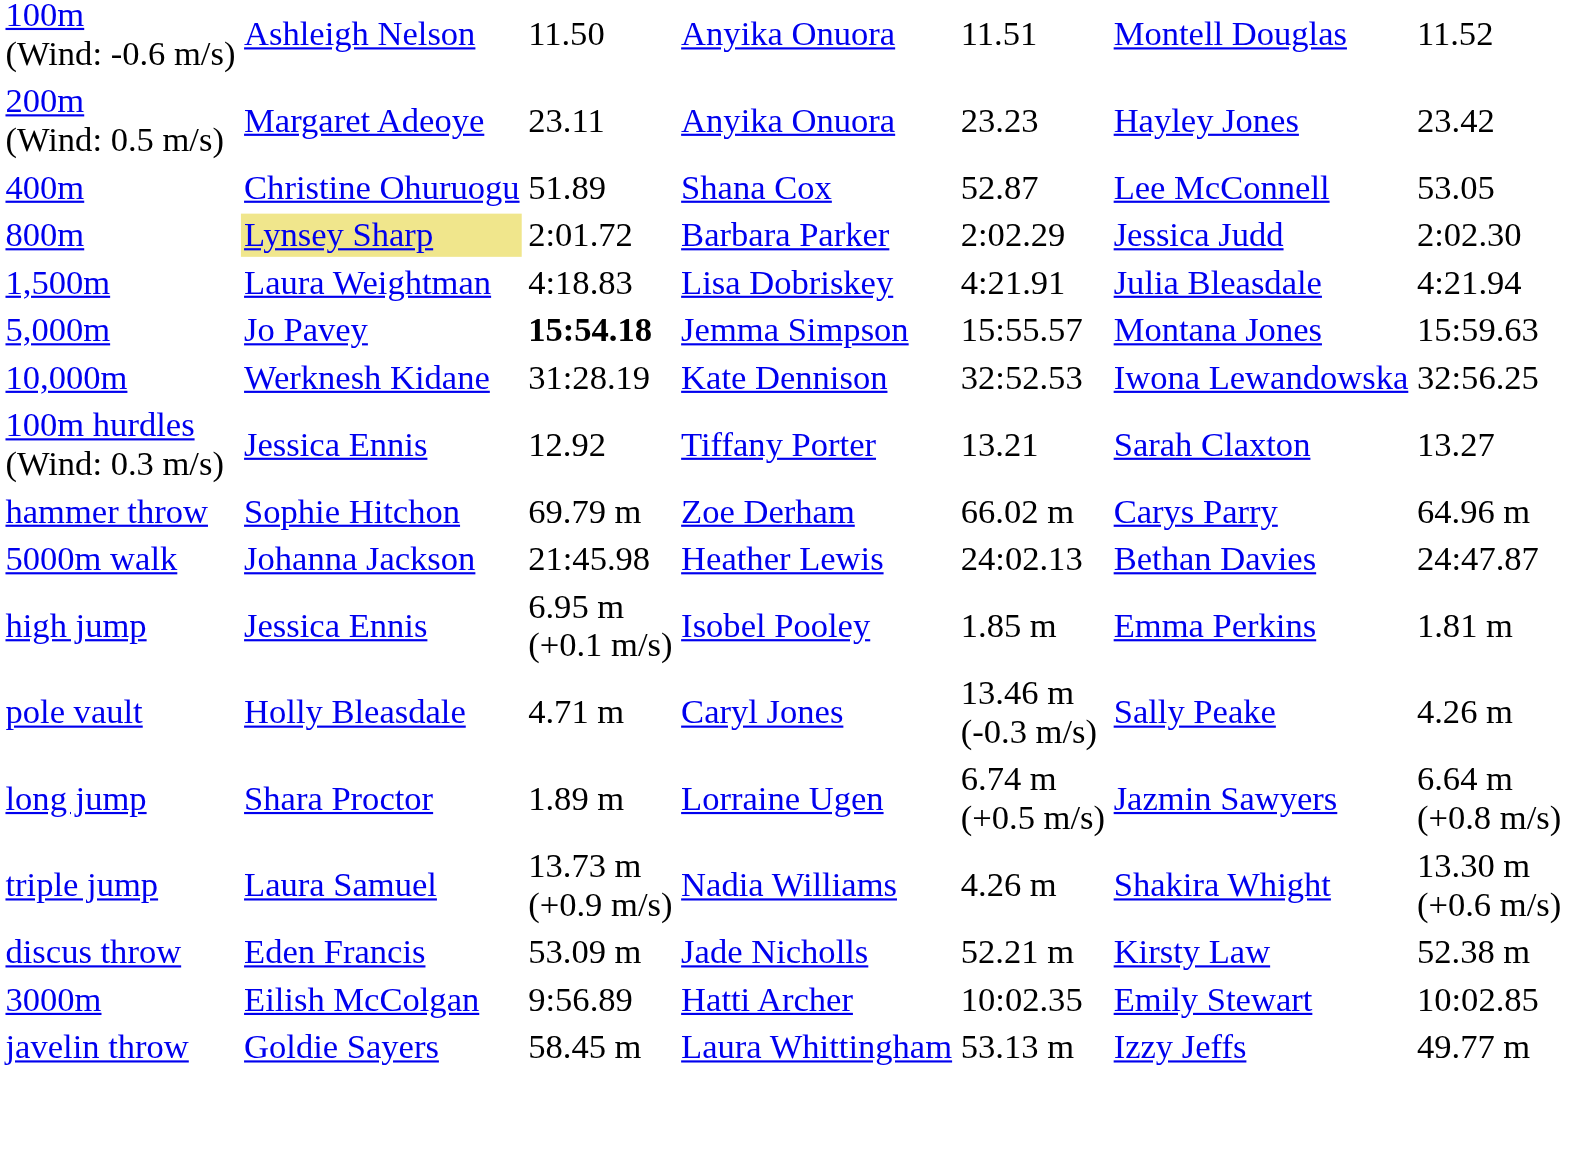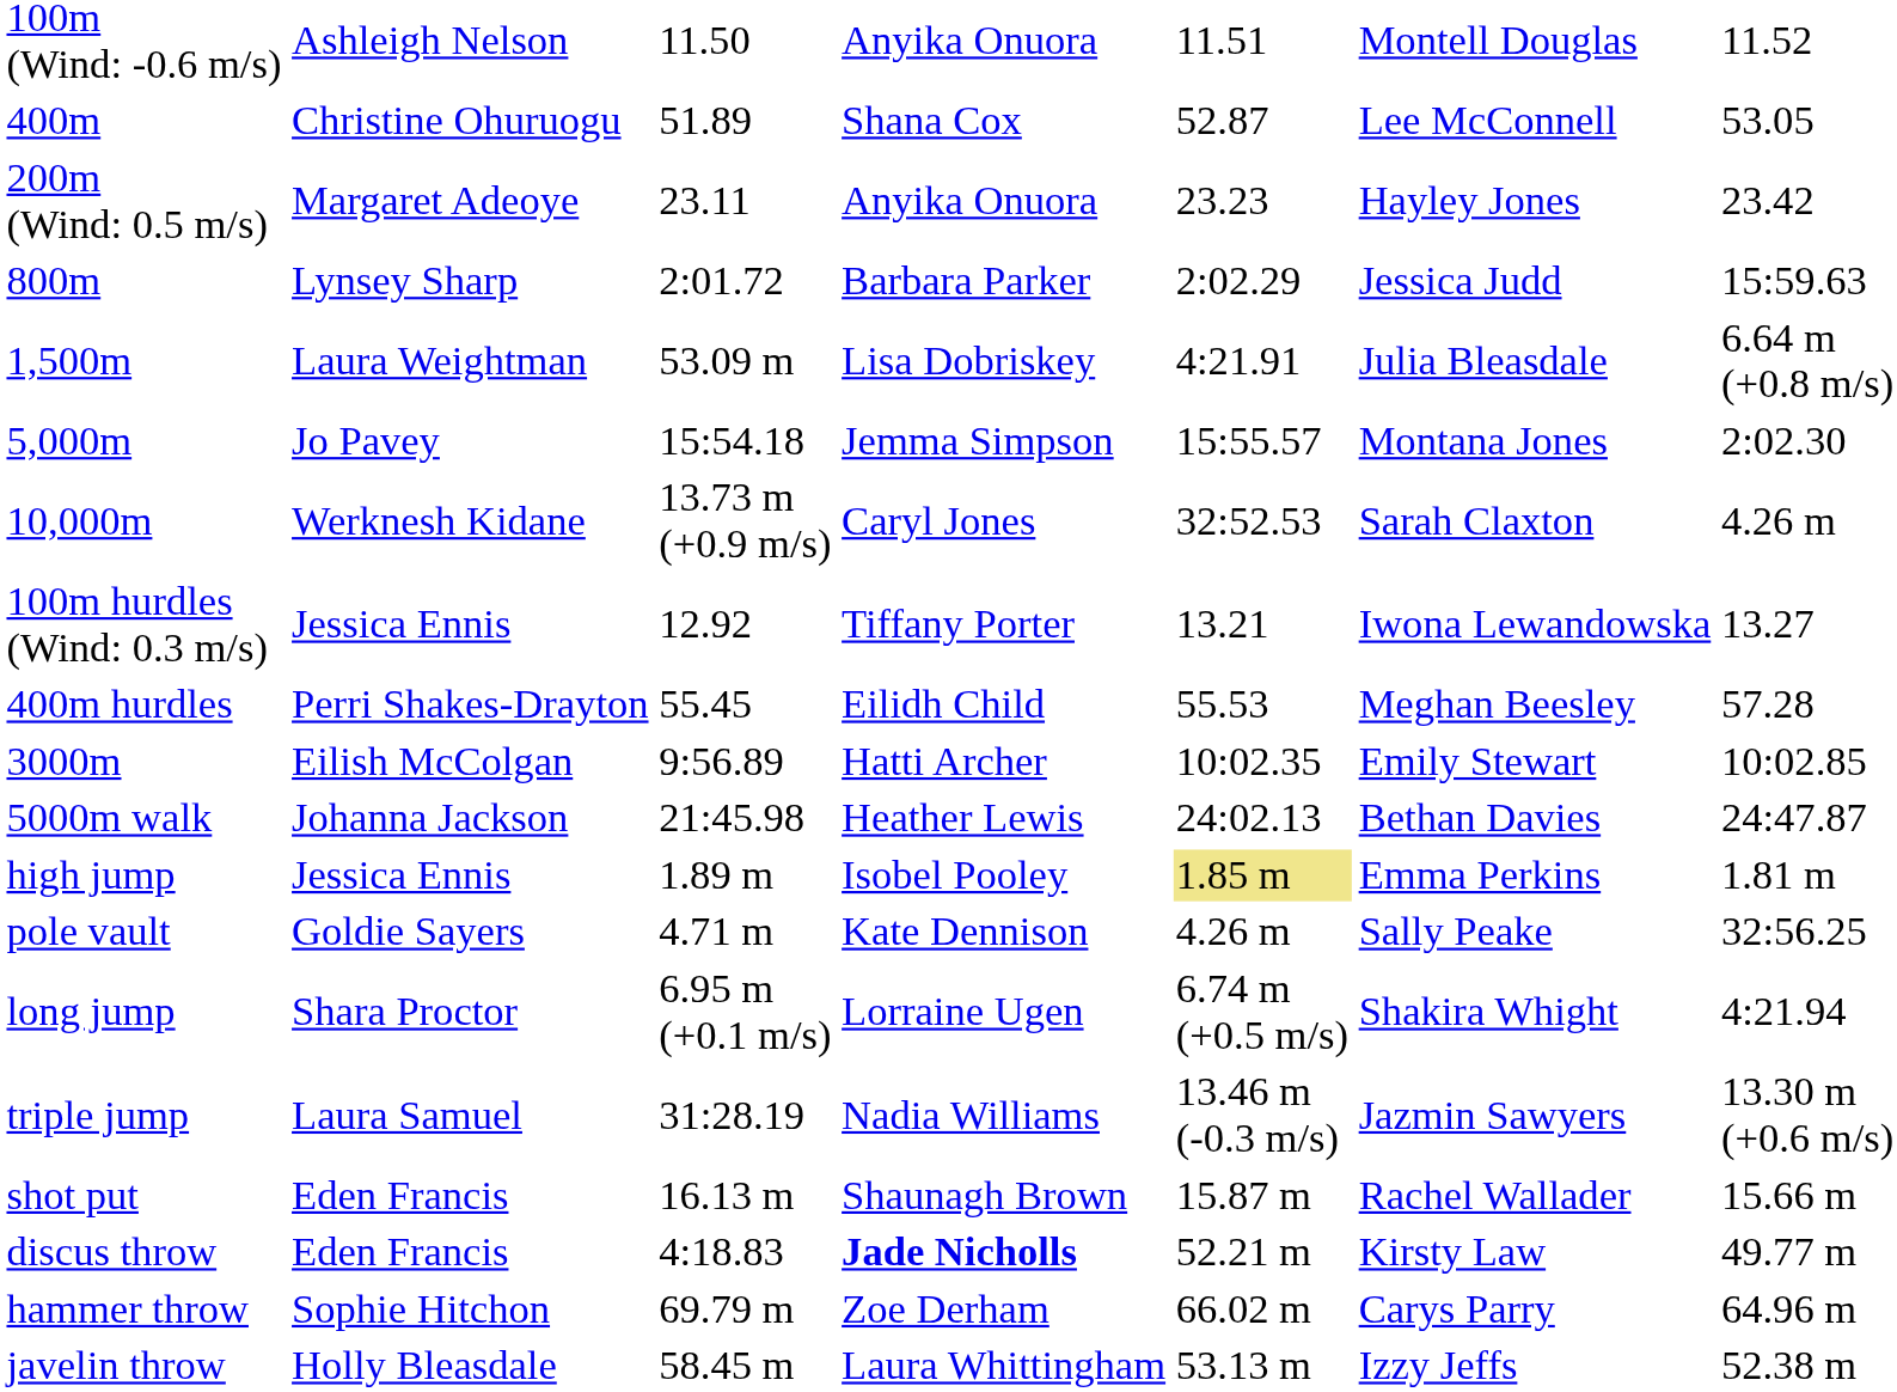rows swapped: 200m (Wind: 0.5 m/s) <-> 400m
800m | column 2: khaki background -> no background
800m | column 7: 2:02.30 -> 15:59.63
1,500m | column 3: 4:18.83 -> 53.09 m
1,500m | column 7: 4:21.94 -> 6.64 m (+0.8 m/s)
5,000m | column 3: bold -> normal
5,000m | column 7: 15:59.63 -> 2:02.30
10,000m | column 3: 31:28.19 -> 13.73 m (+0.9 m/s)
10,000m | column 4: Kate Dennison -> Caryl Jones
10,000m | column 6: Iwona Lewandowska -> Sarah Claxton
10,000m | column 7: 32:56.25 -> 4.26 m
100m hurdles (Wind: 0.3 m/s) | column 6: Sarah Claxton -> Iwona Lewandowska
+ row: 400m hurdles | Perri Shakes-Drayton | 55.45 | Eilidh Child | 55.53 | Meghan Beesley | 57.28
rows swapped: 3000m <-> hammer throw
high jump | column 3: 6.95 m (+0.1 m/s) -> 1.89 m
high jump | column 5: no background -> khaki background
pole vault | column 2: Holly Bleasdale -> Goldie Sayers
pole vault | column 4: Caryl Jones -> Kate Dennison
pole vault | column 5: 13.46 m (-0.3 m/s) -> 4.26 m
pole vault | column 7: 4.26 m -> 32:56.25
long jump | column 3: 1.89 m -> 6.95 m (+0.1 m/s)
long jump | column 6: Jazmin Sawyers -> Shakira Whight
long jump | column 7: 6.64 m (+0.8 m/s) -> 4:21.94
triple jump | column 3: 13.73 m (+0.9 m/s) -> 31:28.19
triple jump | column 5: 4.26 m -> 13.46 m (-0.3 m/s)
triple jump | column 6: Shakira Whight -> Jazmin Sawyers
+ row: shot put | Eden Francis | 16.13 m | Shaunagh Brown | 15.87 m | Rachel Wallader | 15.66 m
discus throw | column 3: 53.09 m -> 4:18.83
discus throw | column 4: normal -> bold
discus throw | column 7: 52.38 m -> 49.77 m
javelin throw | column 2: Goldie Sayers -> Holly Bleasdale
javelin throw | column 7: 49.77 m -> 52.38 m
